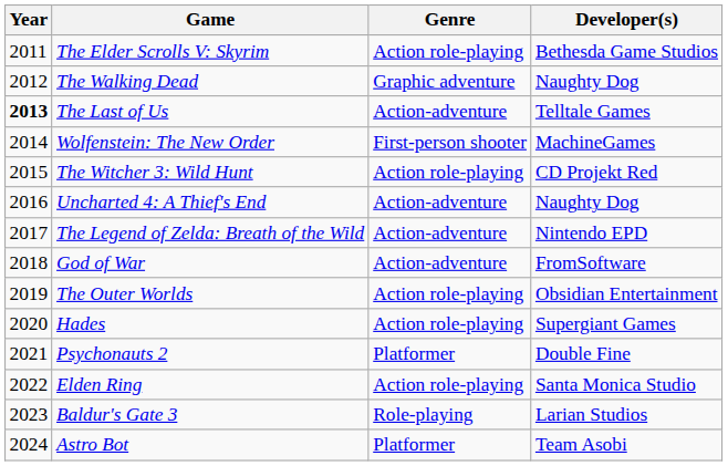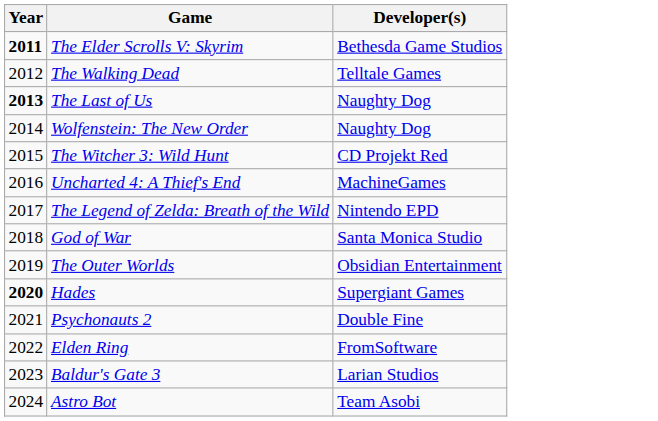- column: Genre | Action role-playing | Graphic adventure | Action-adventure | First-person shooter | Action role-playing | Action-adventure | Action-adventure | Action-adventure | Action role-playing | Action role-playing | Platformer | Action role-playing | Role-playing | Platformer
The Elder Scrolls V: Skyrim | Year: normal -> bold
The Walking Dead | Developer(s): Naughty Dog -> Telltale Games
The Last of Us | Developer(s): Telltale Games -> Naughty Dog
Wolfenstein: The New Order | Developer(s): MachineGames -> Naughty Dog
Uncharted 4: A Thief's End | Developer(s): Naughty Dog -> MachineGames
God of War | Developer(s): FromSoftware -> Santa Monica Studio
Hades | Year: normal -> bold
Elden Ring | Developer(s): Santa Monica Studio -> FromSoftware
